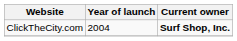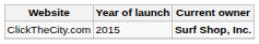ClickTheCity.com | Year of launch: 2004 -> 2015
